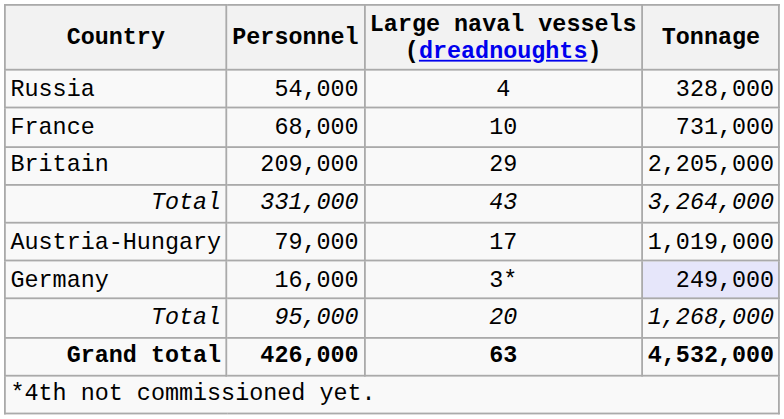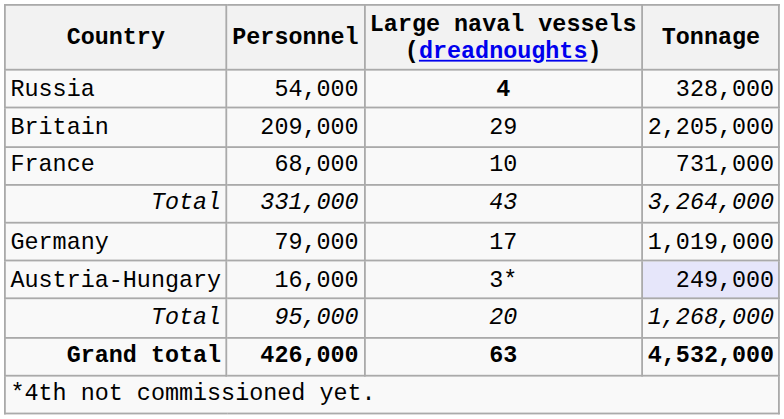54,000 | Large naval vessels (dreadnoughts): normal -> bold
rows swapped: 68,000 <-> 209,000
79,000 | Country: Austria-Hungary -> Germany
16,000 | Country: Germany -> Austria-Hungary
